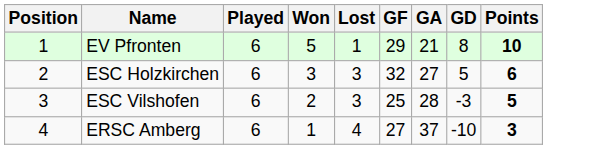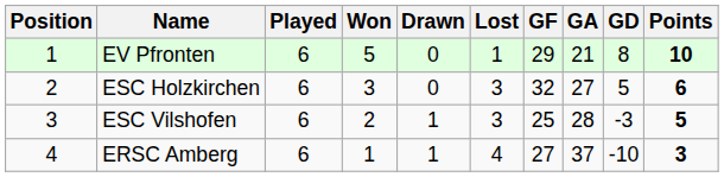+ column: Drawn | 0 | 0 | 1 | 1
